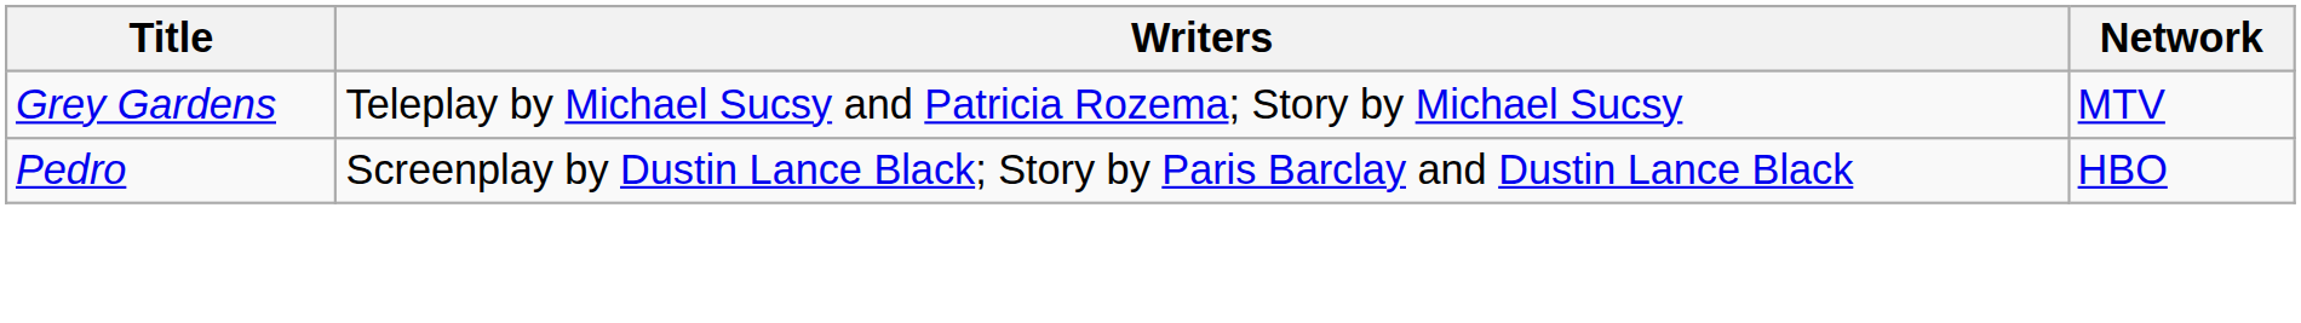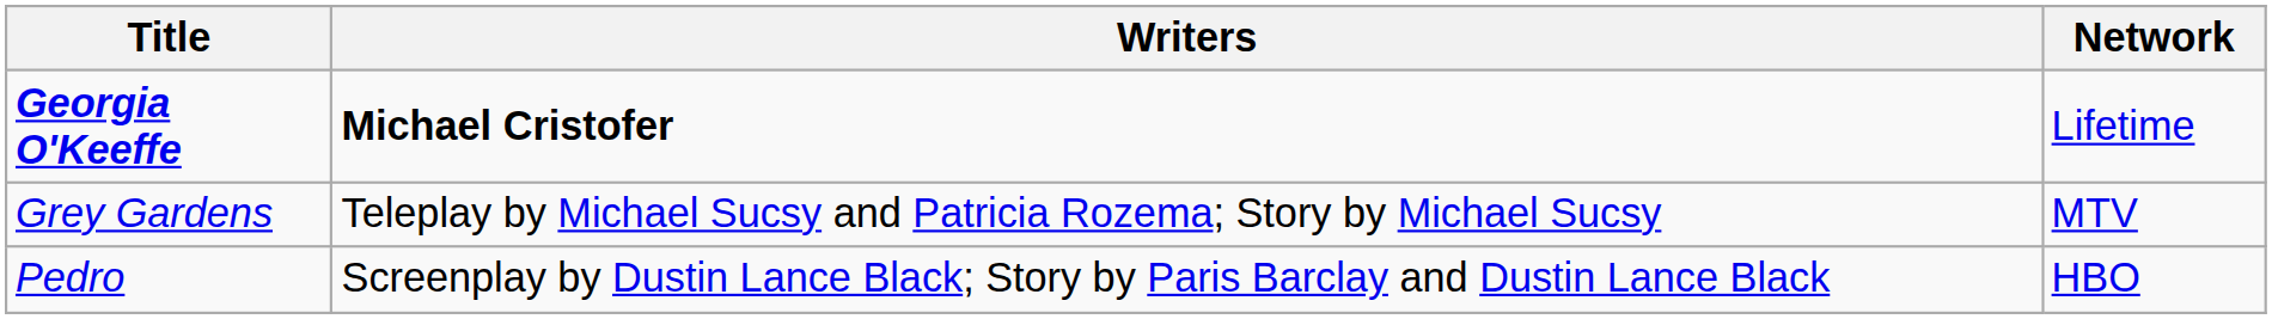+ row: Georgia O'Keeffe | Michael Cristofer | Lifetime
